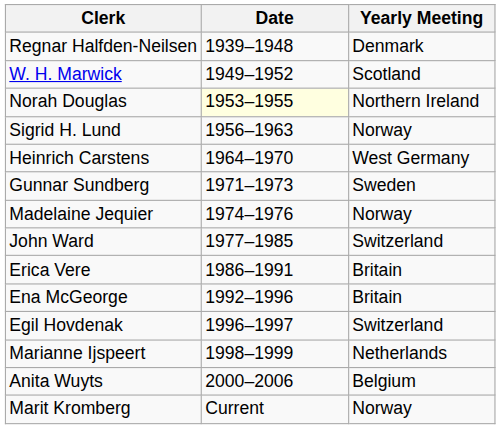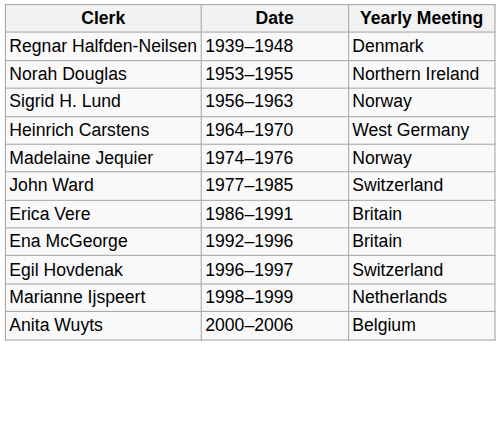- row: W. H. Marwick | 1949–1952 | Scotland
Norah Douglas | Date: lightyellow background -> no background
- row: Gunnar Sundberg | 1971–1973 | Sweden
- row: Marit Kromberg | Current | Norway
